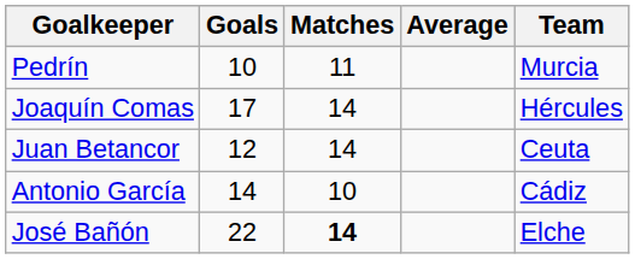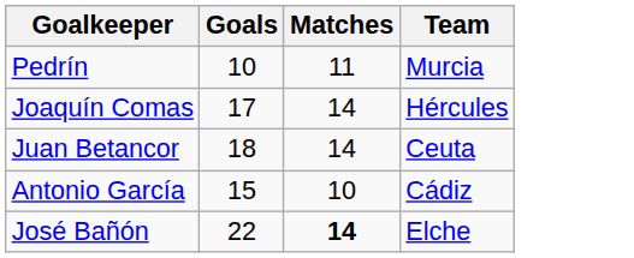- column: Average
Juan Betancor | Goals: 12 -> 18
Antonio García | Goals: 14 -> 15
